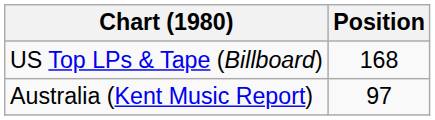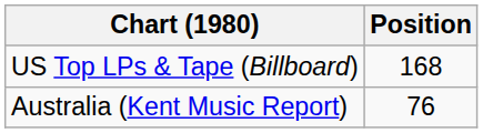Australia (Kent Music Report) | Position: 97 -> 76
